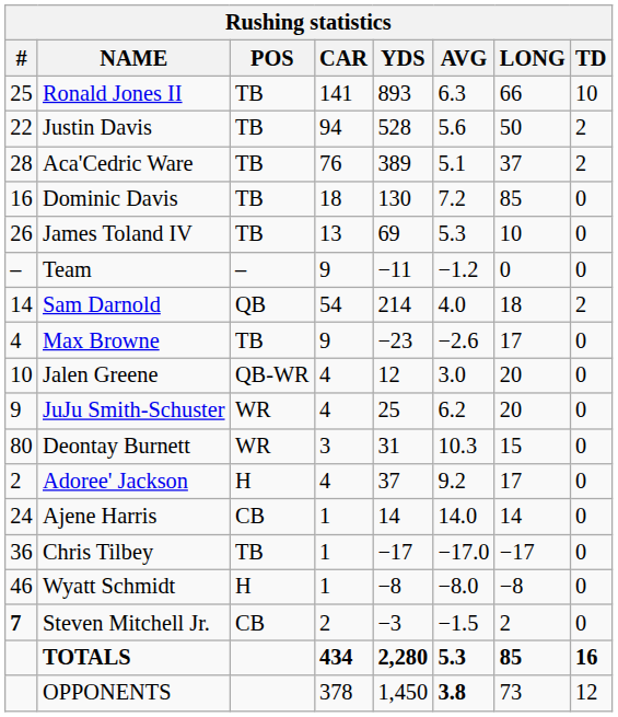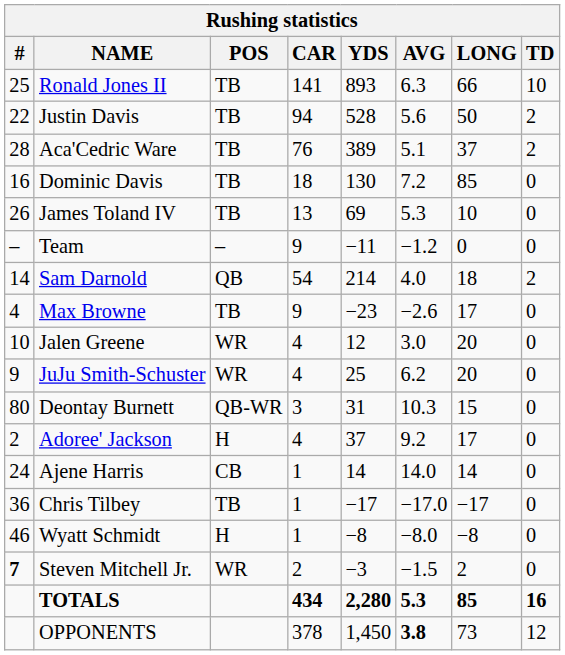Jalen Greene | POS: QB-WR -> WR
Deontay Burnett | POS: WR -> QB-WR
Steven Mitchell Jr. | POS: CB -> WR
